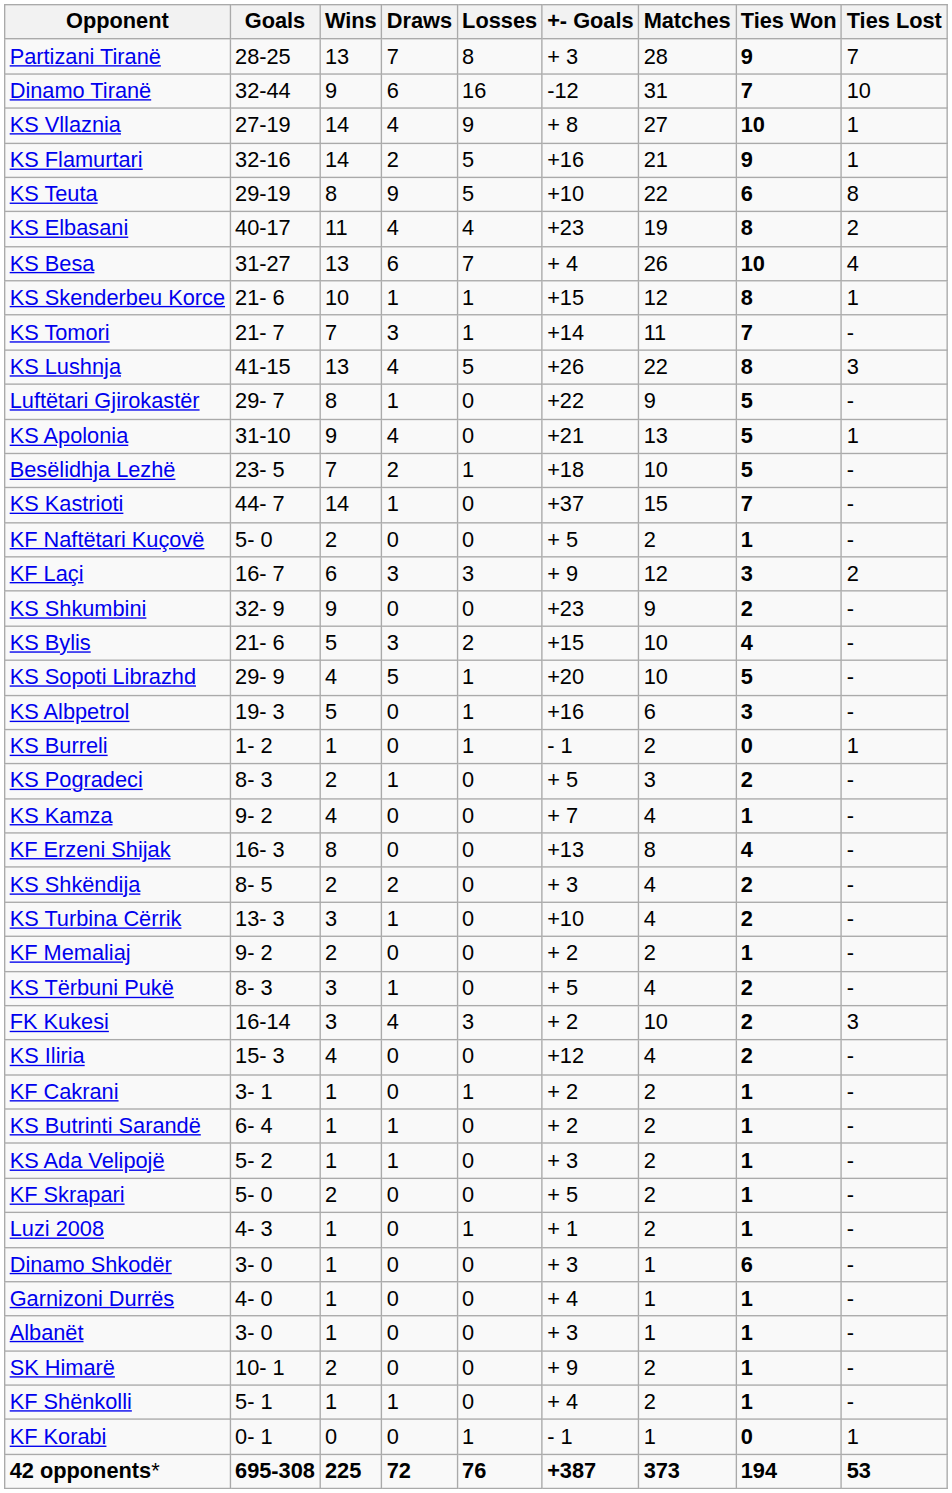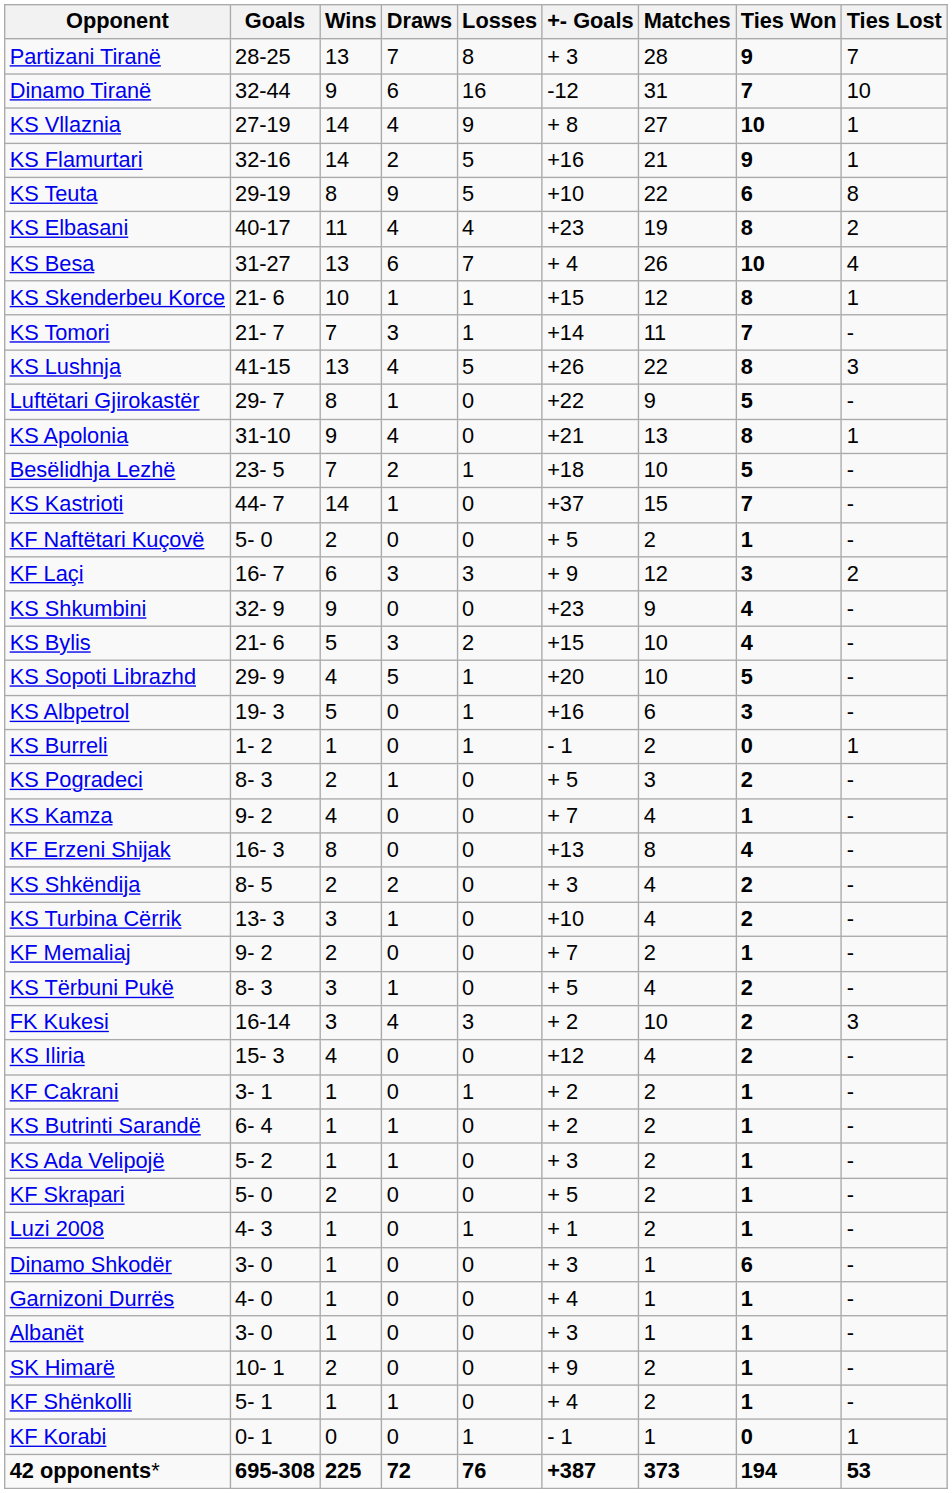KS Apolonia | Ties Won: 5 -> 8
KS Shkumbini | Ties Won: 2 -> 4
KF Memaliaj | +- Goals: + 2 -> + 7
